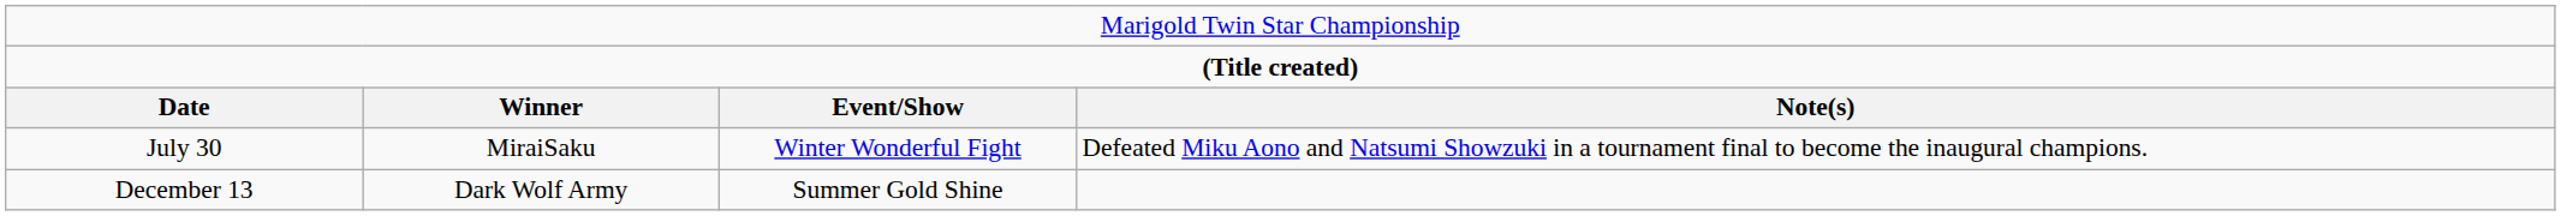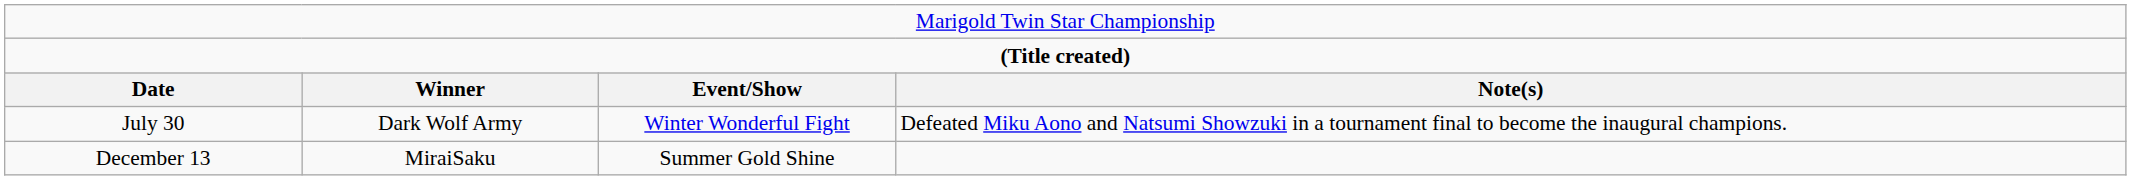July 30 | column 2: MiraiSaku -> Dark Wolf Army
December 13 | column 2: Dark Wolf Army -> MiraiSaku
